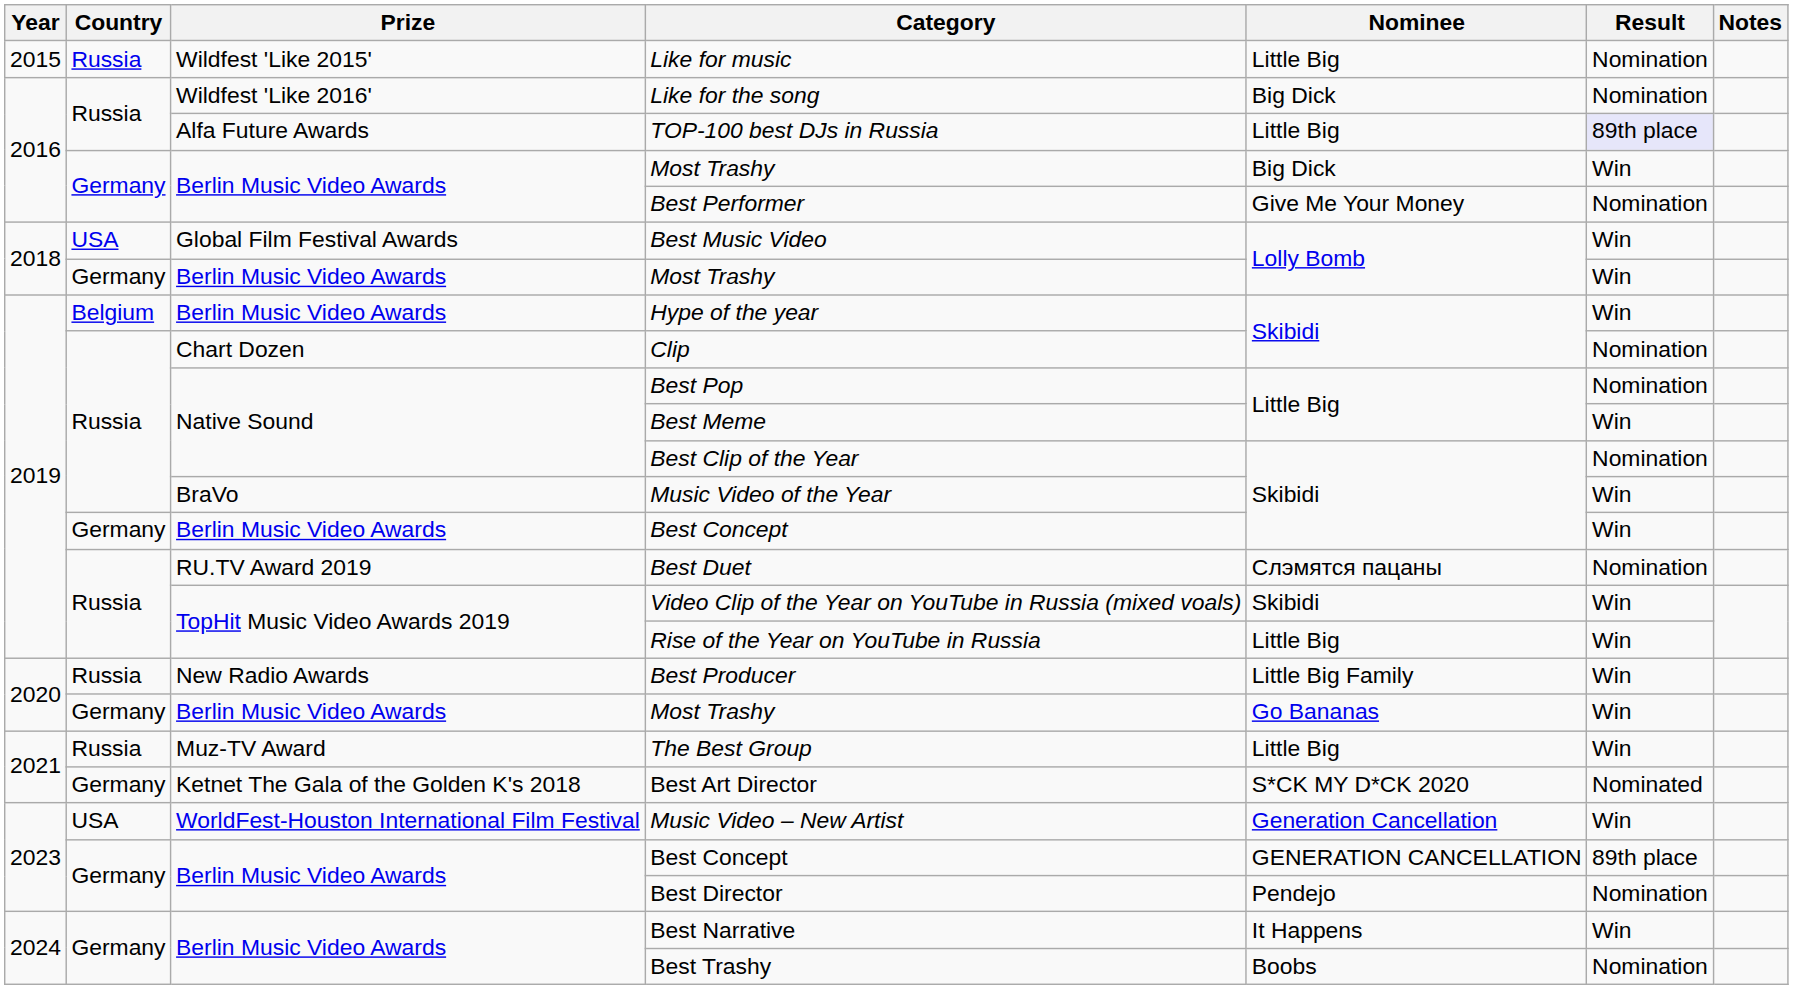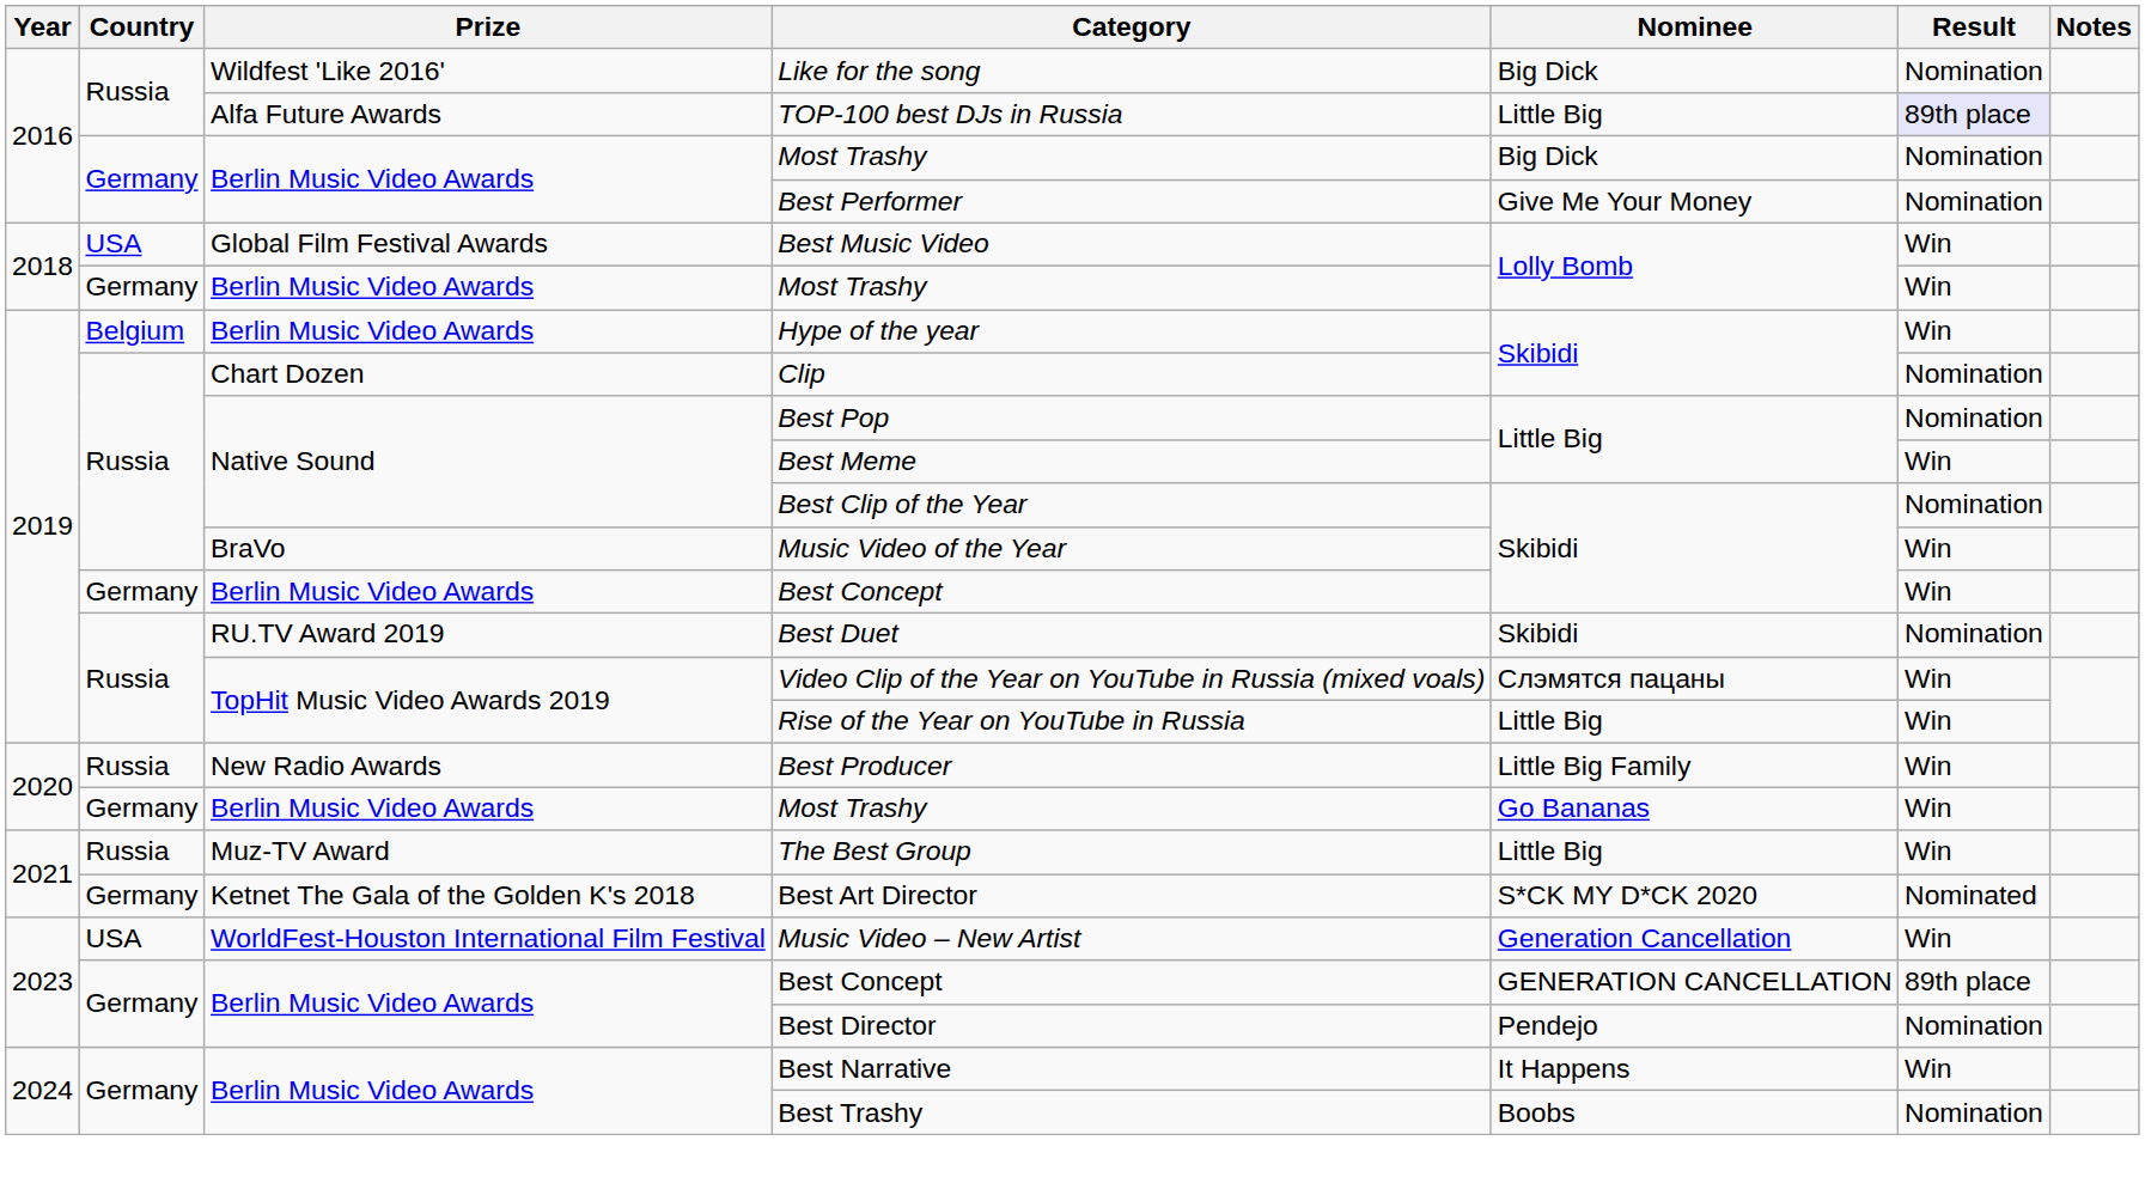- row: 2015 | Russia | Wildfest 'Like 2015' | Like for music | Little Big | Nomination
2016 / Most Trashy | Result: Win -> Nomination
Best Duet | Nominee: Слэмятся пацаны -> Skibidi
Video Clip of the Year on YouTube in Russia (mixed voals) | Nominee: Skibidi -> Слэмятся пацаны
